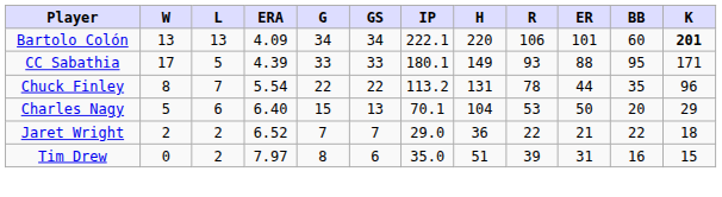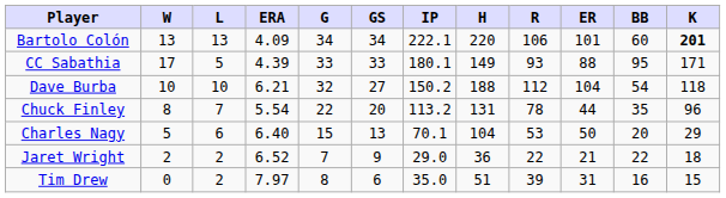+ row: Dave Burba | 10 | 10 | 6.21 | 32 | 27 | 150.2 | 188 | 112 | 104 | 54 | 118
Chuck Finley | GS: 22 -> 20
Jaret Wright | GS: 7 -> 9
